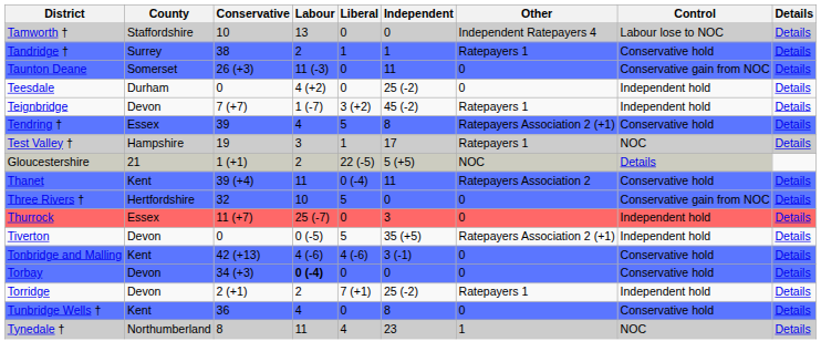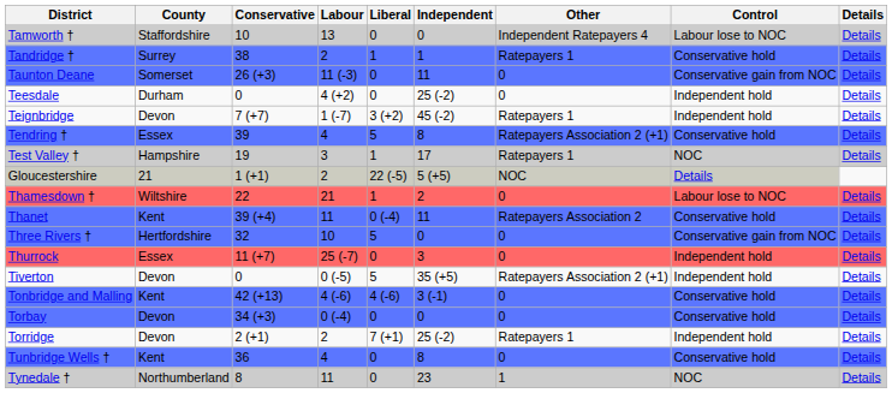+ row: Thamesdown † | Wiltshire | 22 | 21 | 1 | 2 | 0 | Labour lose to NOC | Details
Torbay | Labour: bold -> normal
Tynedale † | Liberal: 4 -> 0
